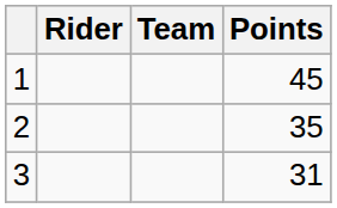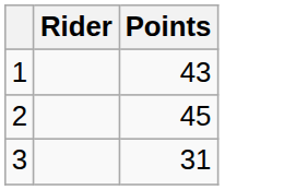- column: Team
1 | Points: 45 -> 43
2 | Points: 35 -> 45
